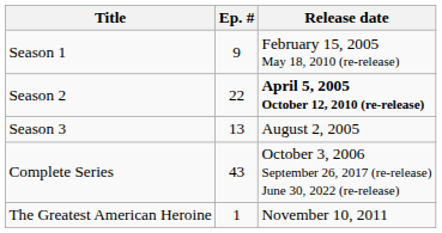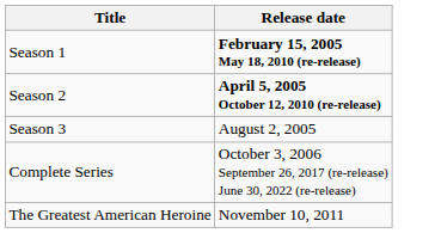- column: Ep. # | 9 | 22 | 13 | 43 | 1
Season 1 | Release date: normal -> bold
